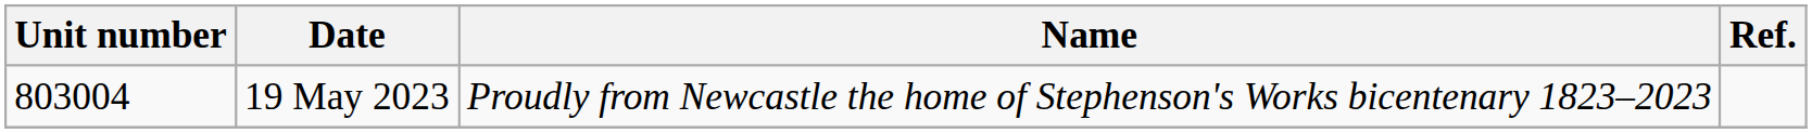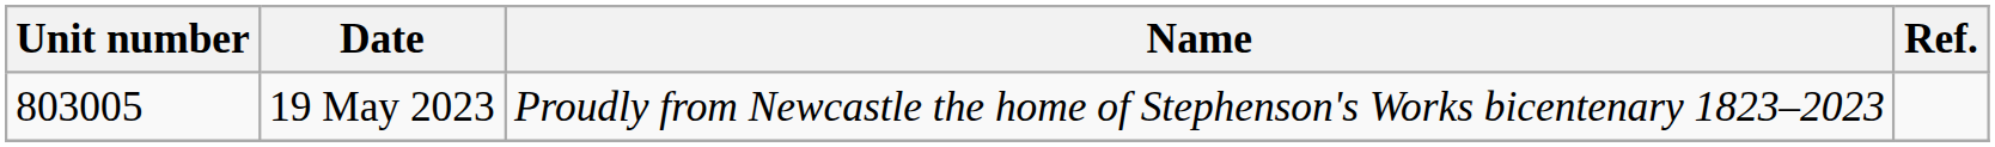19 May 2023 | Unit number: 803004 -> 803005
